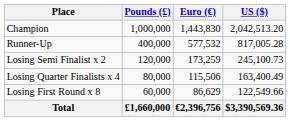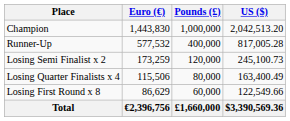columns swapped: Euro (€) <-> Pounds (£)
